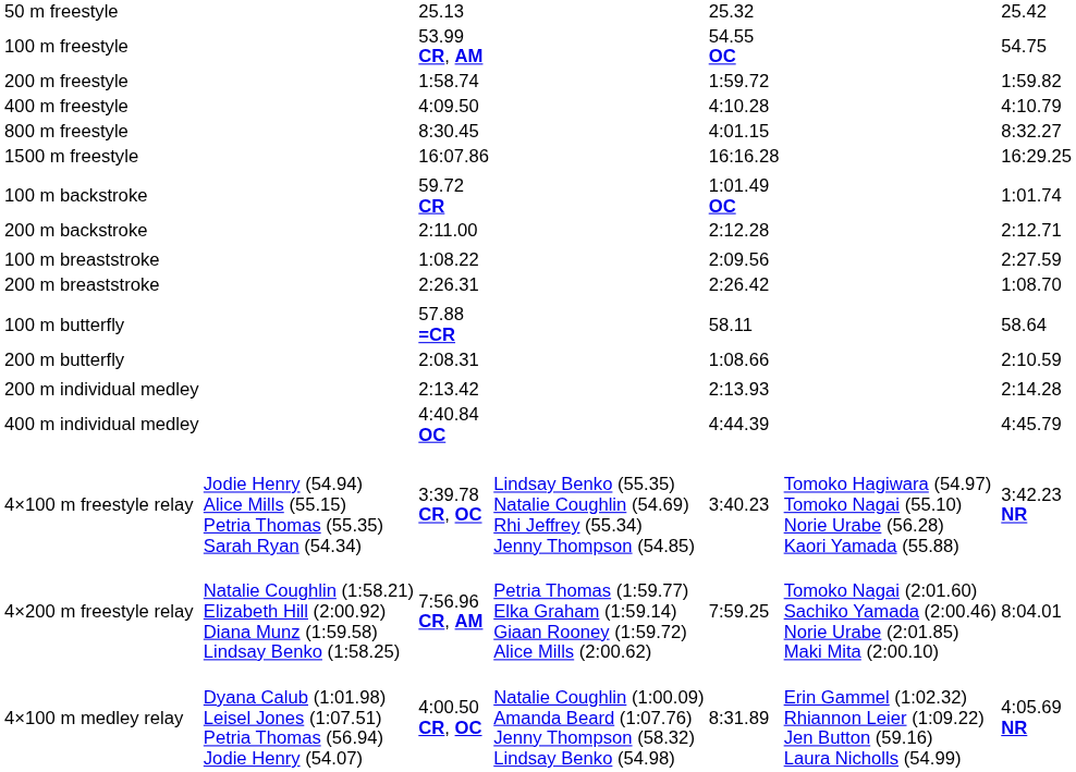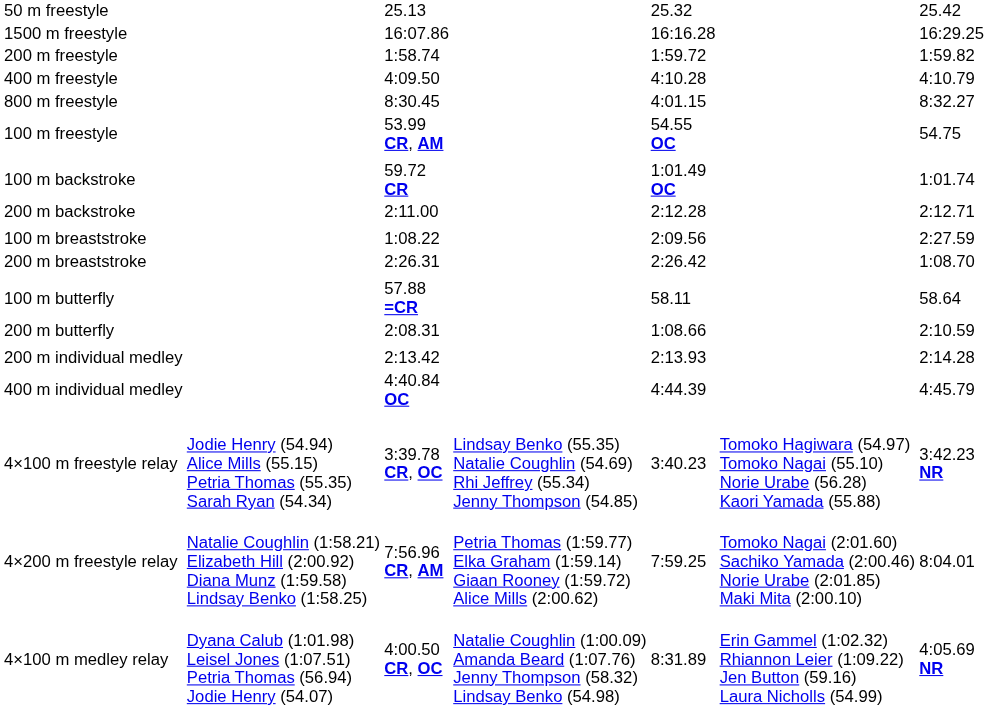rows swapped: 100 m freestyle <-> 1500 m freestyle
